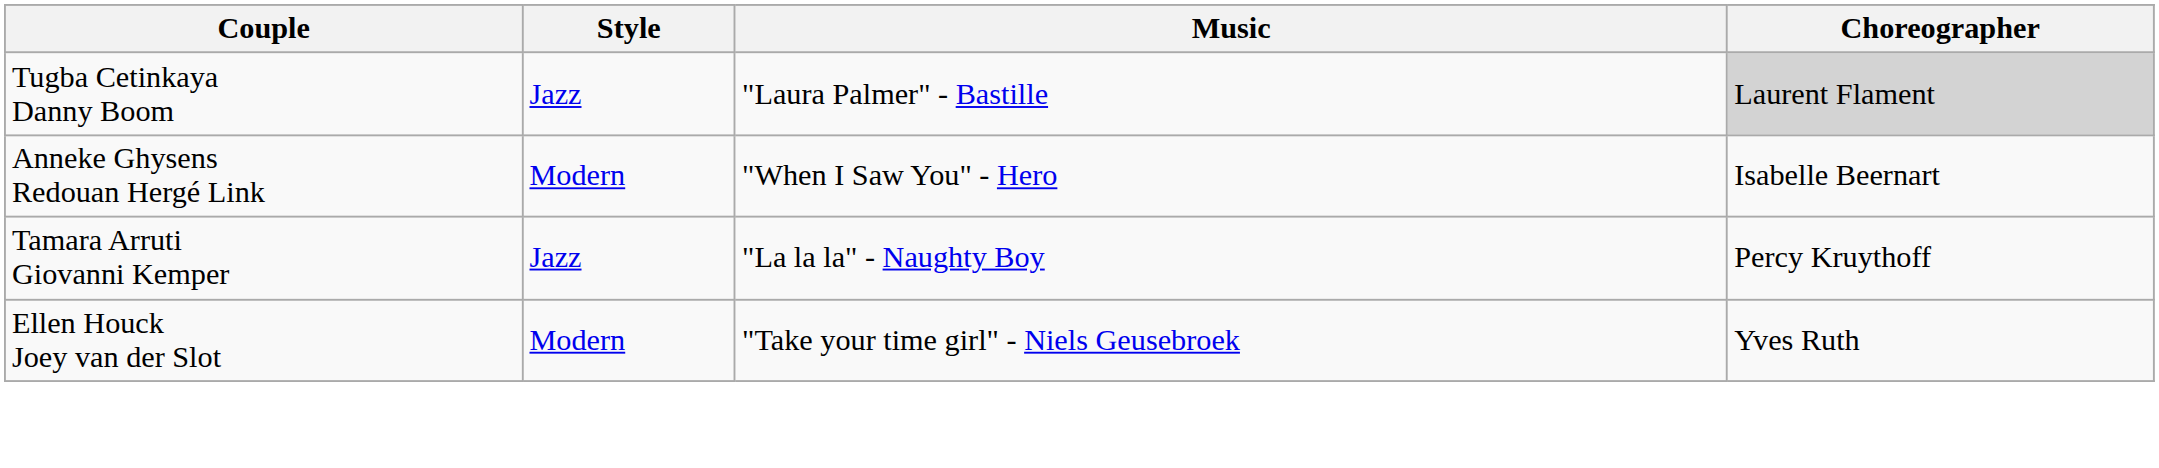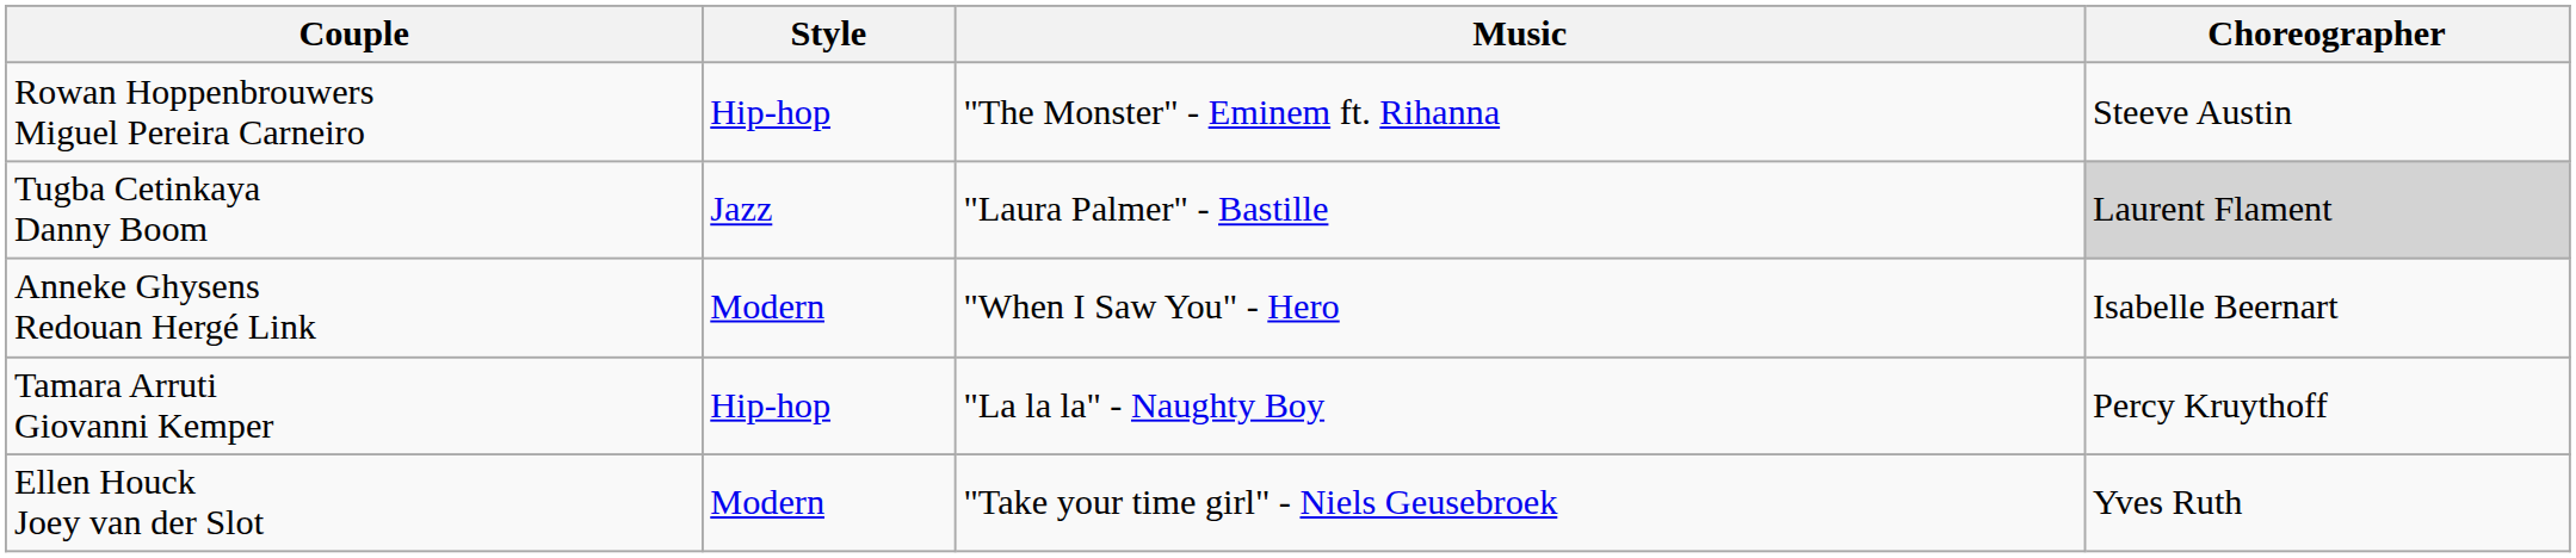+ row: Rowan Hoppenbrouwers Miguel Pereira Carneiro | Hip-hop | "The Monster" - Eminem ft. Rihanna | Steeve Austin
Tamara Arruti Giovanni Kemper | Style: Jazz -> Hip-hop
